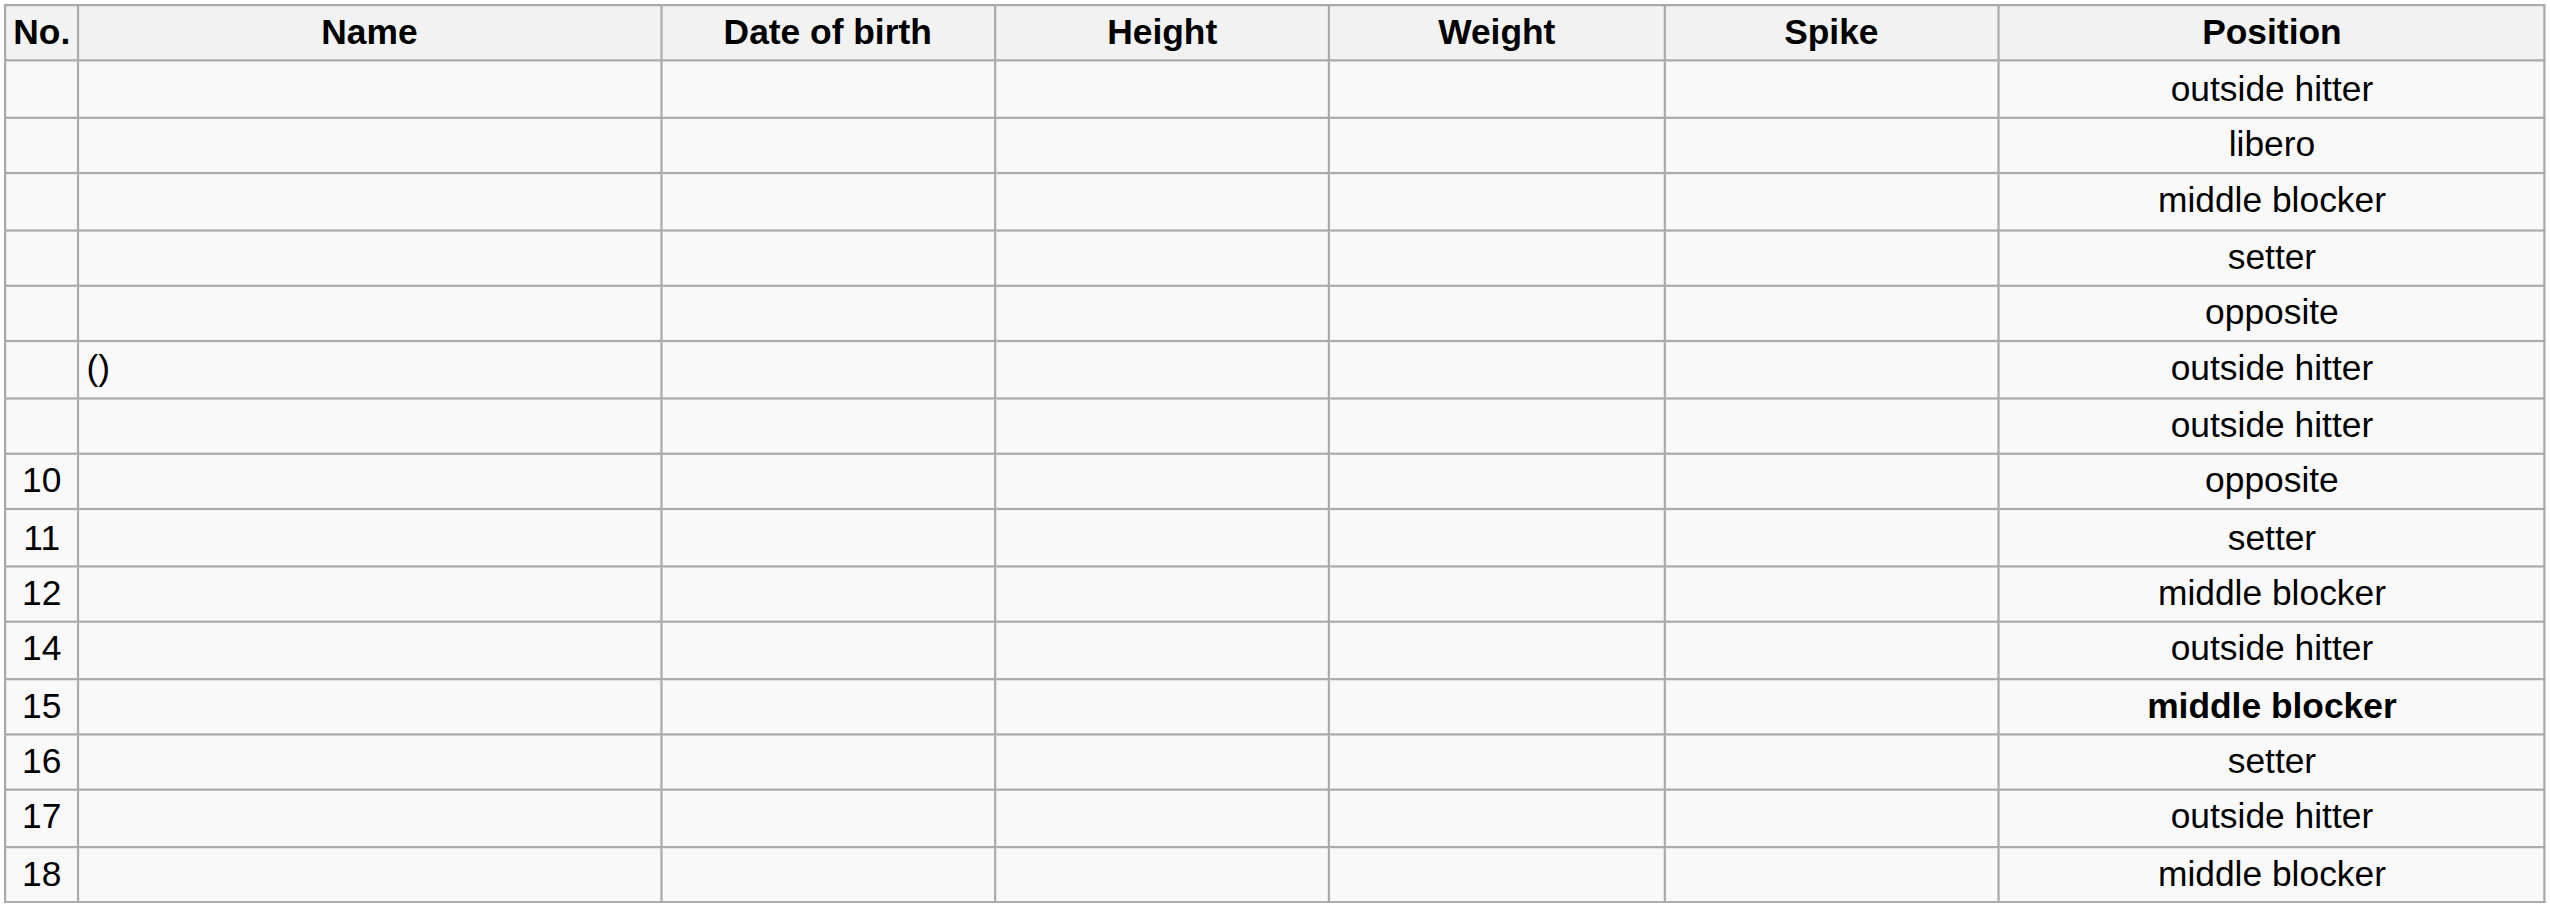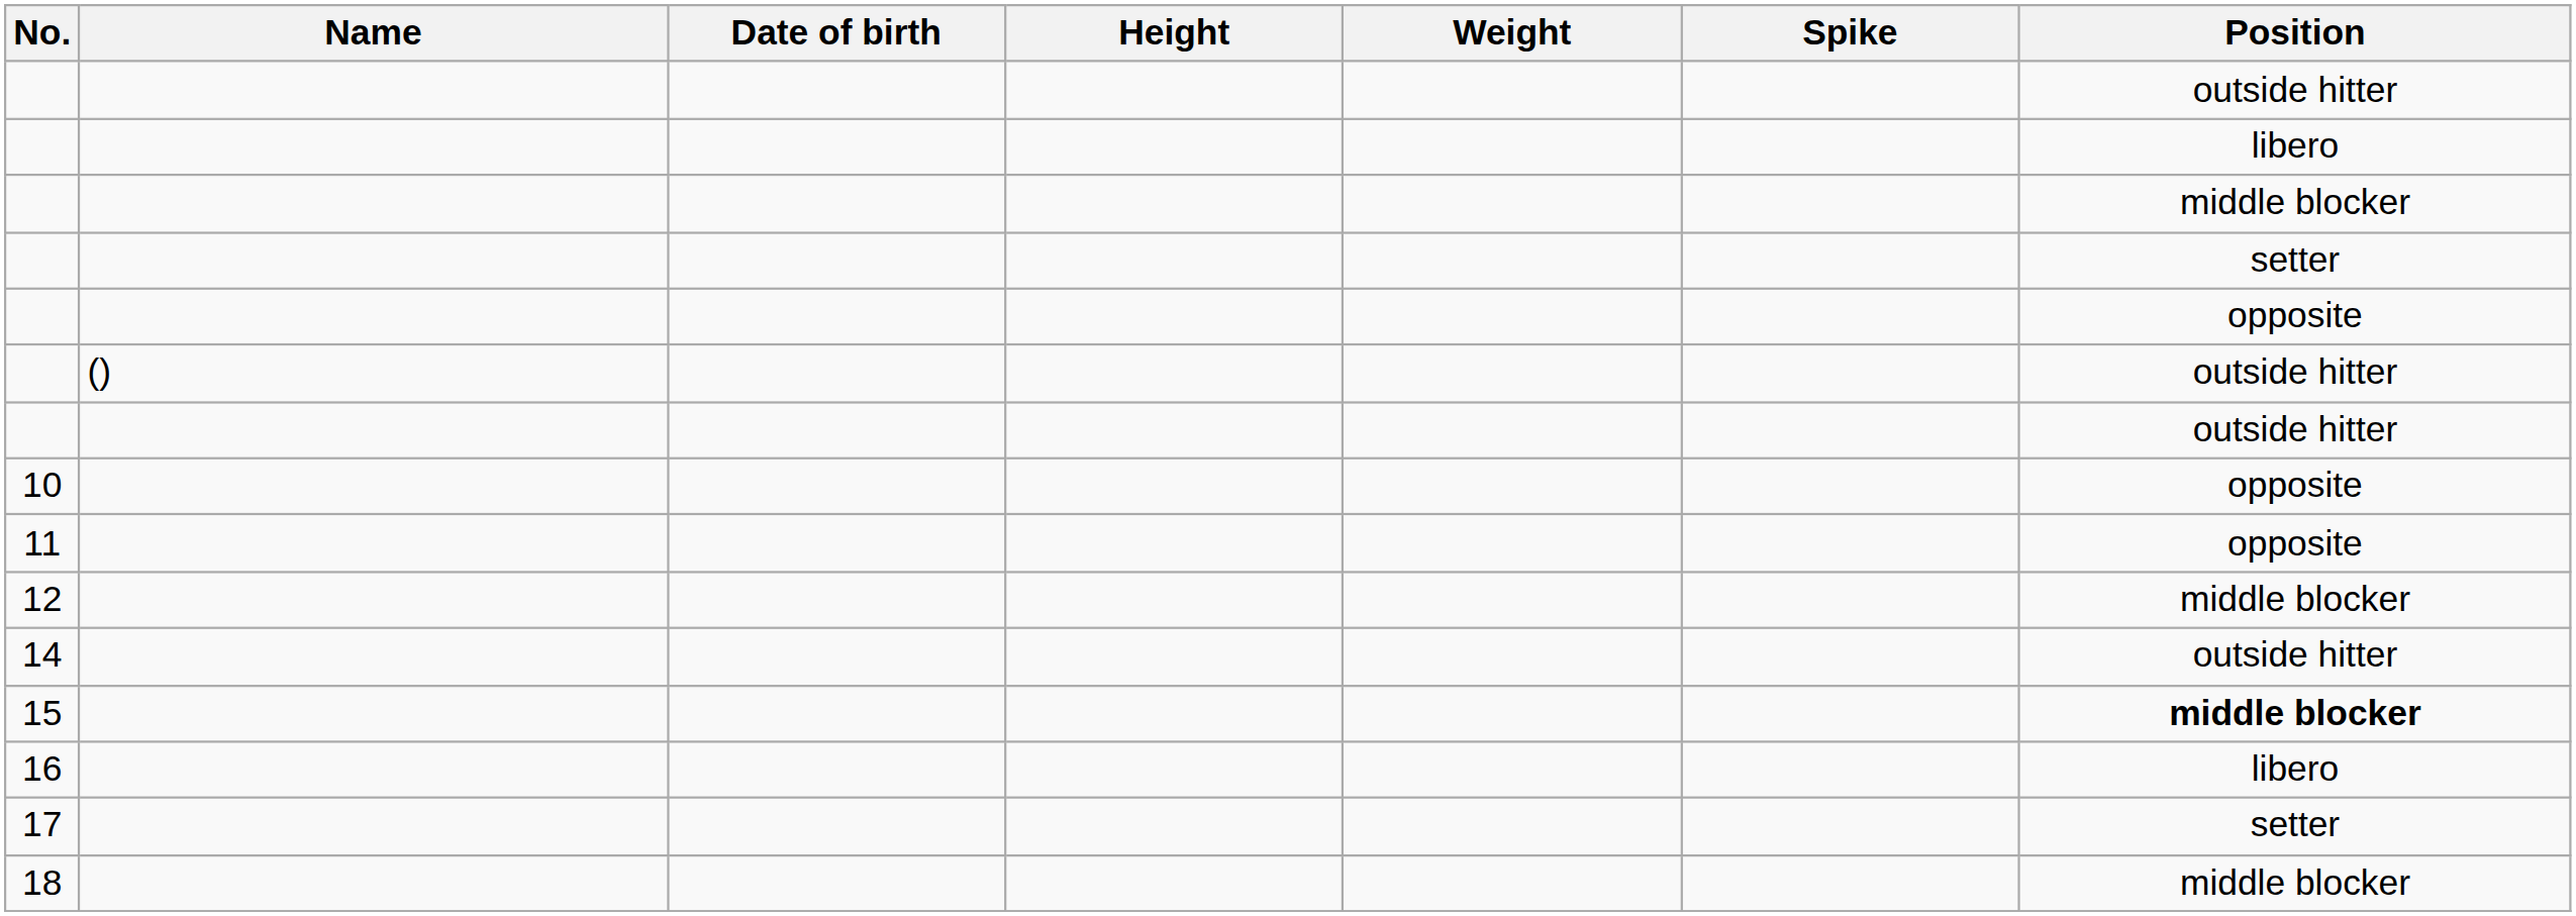11 | Position: setter -> opposite
16 | Position: setter -> libero
17 | Position: outside hitter -> setter
